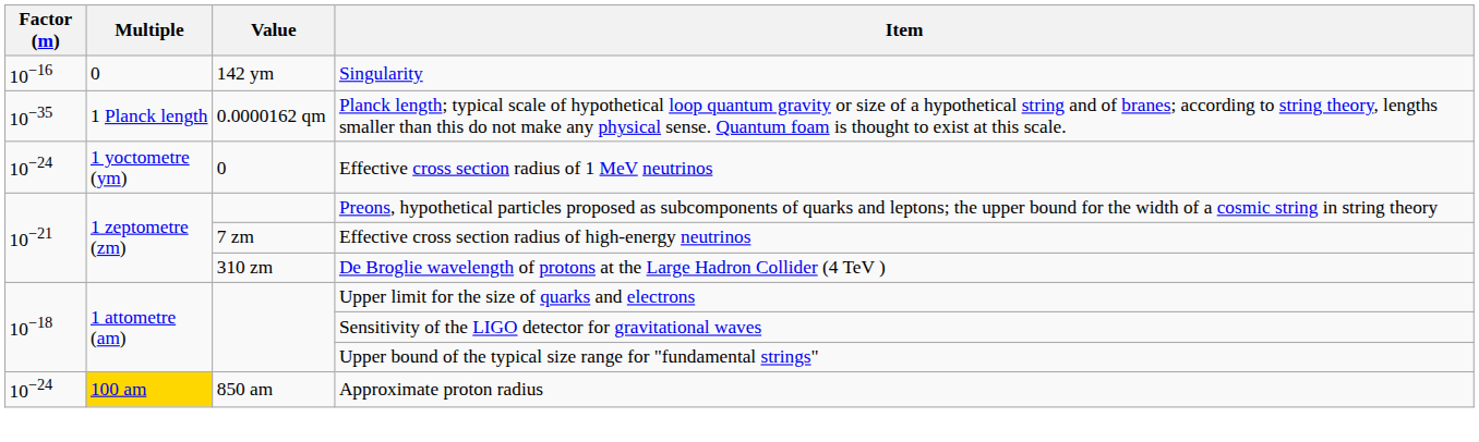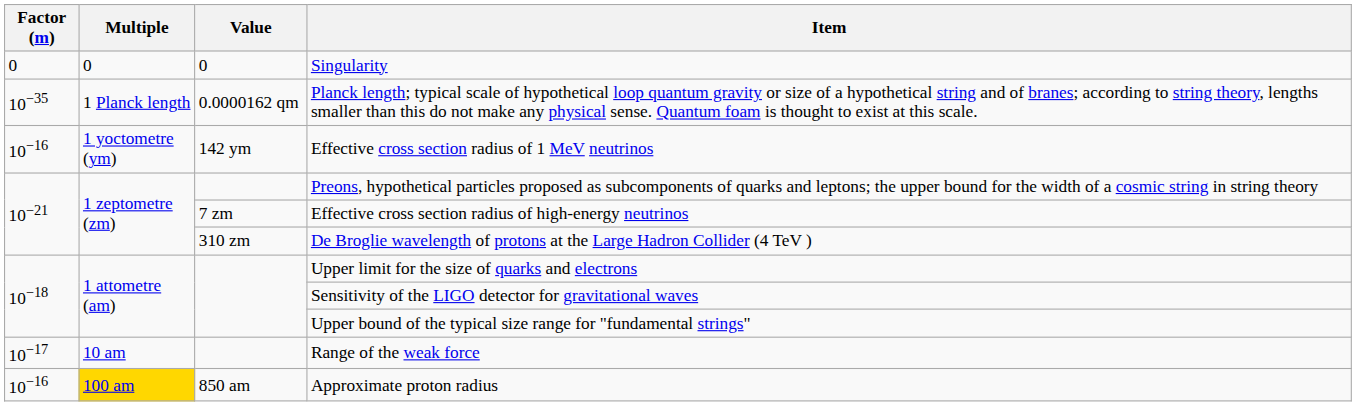Singularity | Factor (m): 10−16 -> 0
Singularity | Value: 142 ym -> 0
Effective cross section radius of 1 MeV neutrinos | Factor (m): 10−24 -> 10−16
Effective cross section radius of 1 MeV neutrinos | Value: 0 -> 142 ym
+ row: 10−17 | 10 am | Range of the weak force
Approximate proton radius | Factor (m): 10−24 -> 10−16
